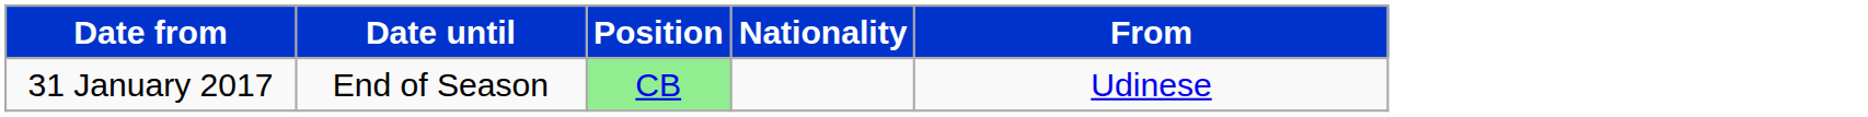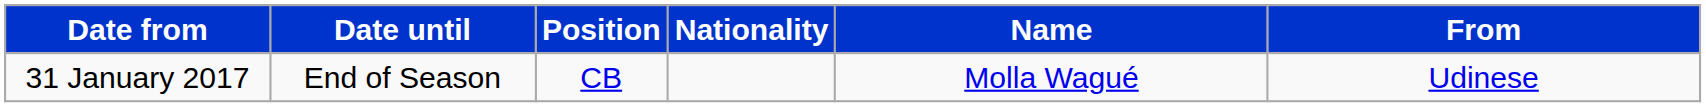+ column: Name | Molla Wagué
31 January 2017 | Position: lightgreen background -> no background
